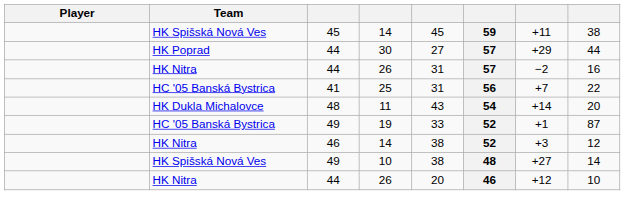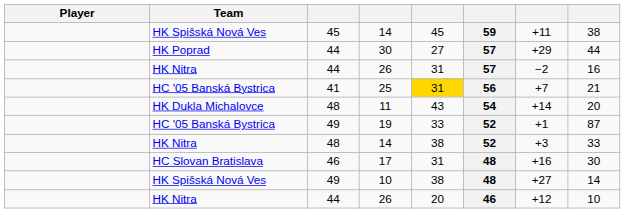25 | column 5: no background -> gold background
25 | column 8: 22 -> 21
HK Nitra / 14 | column 3: 46 -> 48
HK Nitra / 14 | column 8: 12 -> 33
+ row: HC Slovan Bratislava | 46 | 17 | 31 | 48 | +16 | 30
